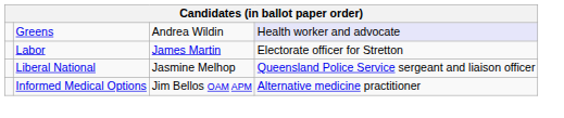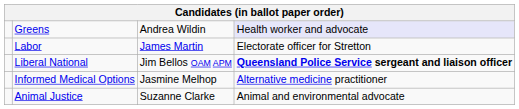Liberal National | column 3: Jasmine Melhop -> Jim Bellos OAM APM
Liberal National | column 4: normal -> bold
Informed Medical Options | column 3: Jim Bellos OAM APM -> Jasmine Melhop
+ row: Animal Justice | Suzanne Clarke | Animal and environmental advocate
